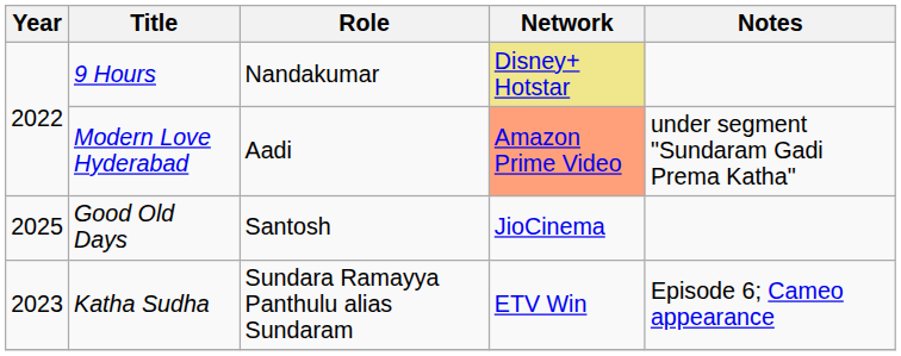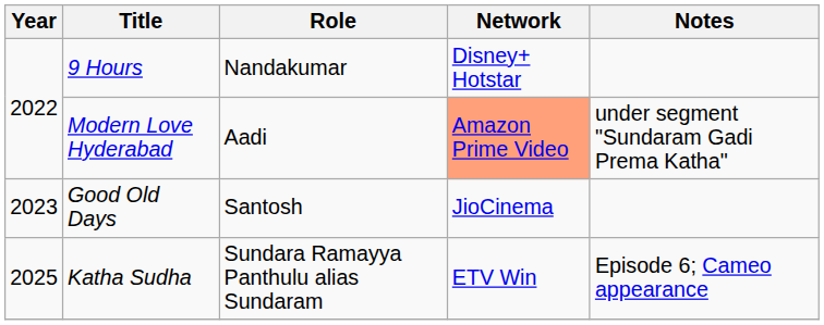9 Hours | Network: khaki background -> no background
Good Old Days | Year: 2025 -> 2023
Katha Sudha | Year: 2023 -> 2025
